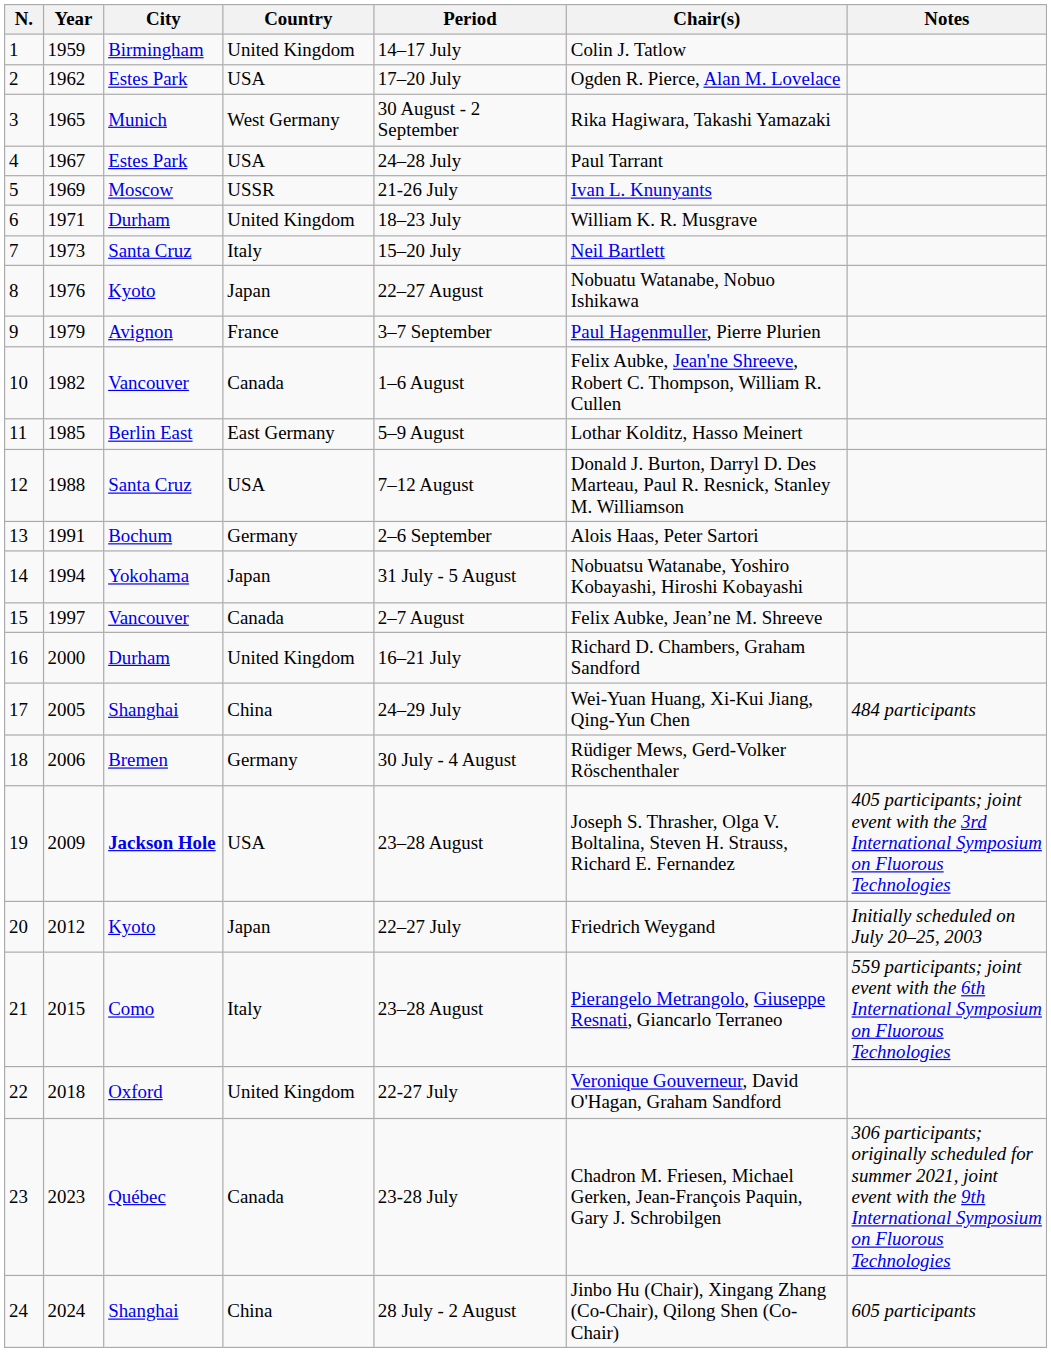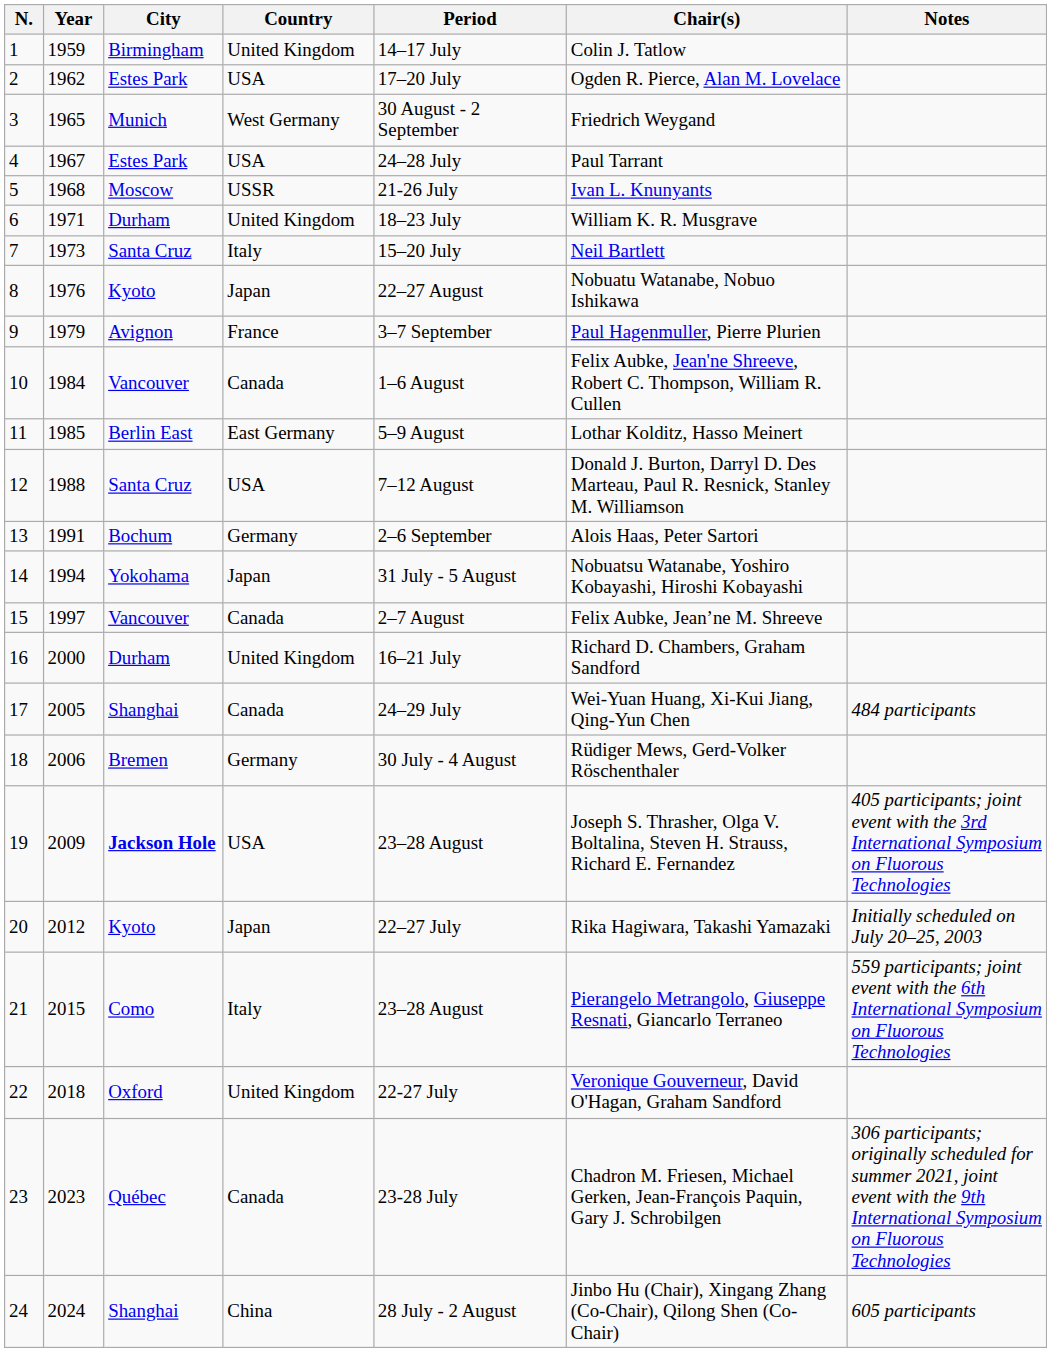3 | Chair(s): Rika Hagiwara, Takashi Yamazaki -> Friedrich Weygand
5 | Year: 1969 -> 1968
10 | Year: 1982 -> 1984
17 | Country: China -> Canada
20 | Chair(s): Friedrich Weygand -> Rika Hagiwara, Takashi Yamazaki
